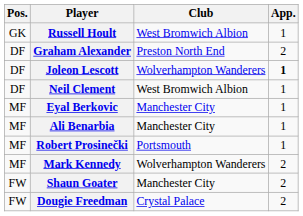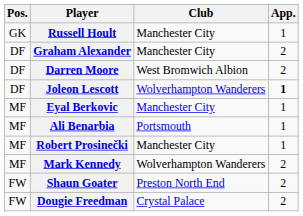Russell Hoult | Club: West Bromwich Albion -> Manchester City
Graham Alexander | Club: Preston North End -> Manchester City
+ row: DF | Darren Moore | West Bromwich Albion | 2
- row: DF | Neil Clement | West Bromwich Albion | 1
Ali Benarbia | Club: Manchester City -> Portsmouth
Robert Prosinečki | Club: Portsmouth -> Manchester City
Shaun Goater | Club: Manchester City -> Preston North End
